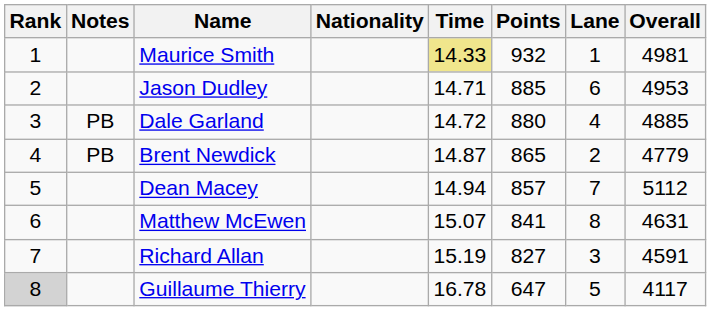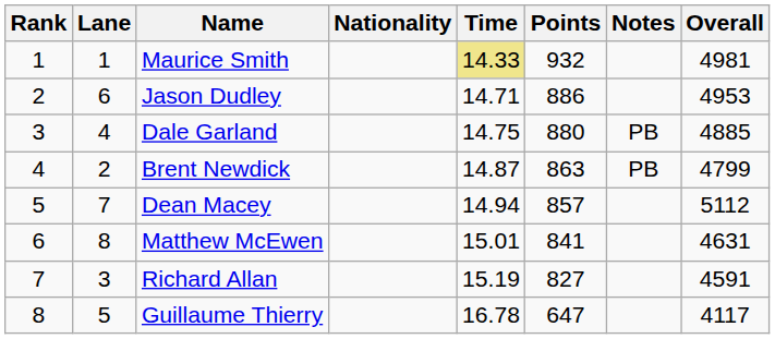columns swapped: Lane <-> Notes
Jason Dudley | Points: 885 -> 886
Dale Garland | Time: 14.72 -> 14.75
Brent Newdick | Points: 865 -> 863
Brent Newdick | Overall: 4779 -> 4799
Matthew McEwen | Time: 15.07 -> 15.01
Guillaume Thierry | Rank: lightgrey background -> no background
